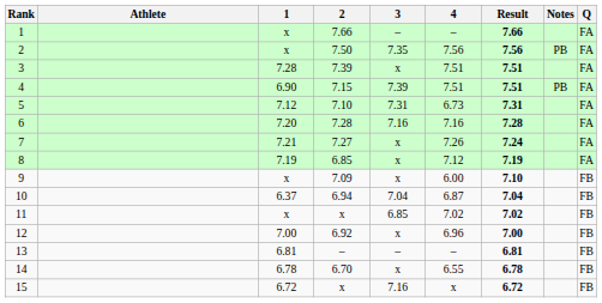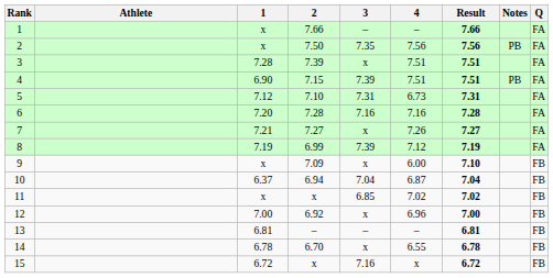7 | Result: 7.24 -> 7.27
8 | 2: 6.85 -> 6.99
8 | 3: x -> 7.39
